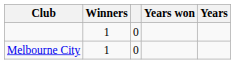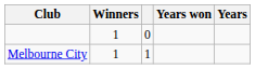Melbourne City | column 3: 0 -> 1
